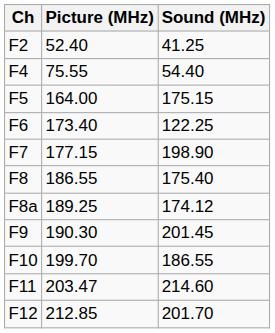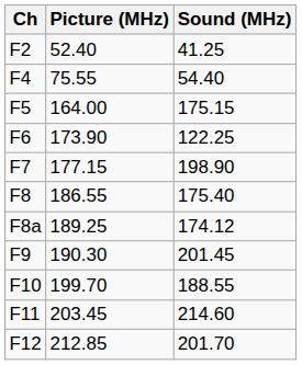F6 | Picture (MHz): 173.40 -> 173.90
F10 | Sound (MHz): 186.55 -> 188.55
F11 | Picture (MHz): 203.47 -> 203.45
